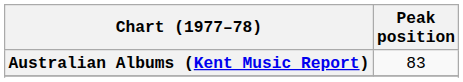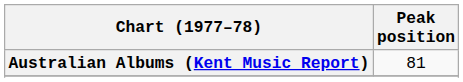Australian Albums (Kent Music Report) | Peak position: 83 -> 81
